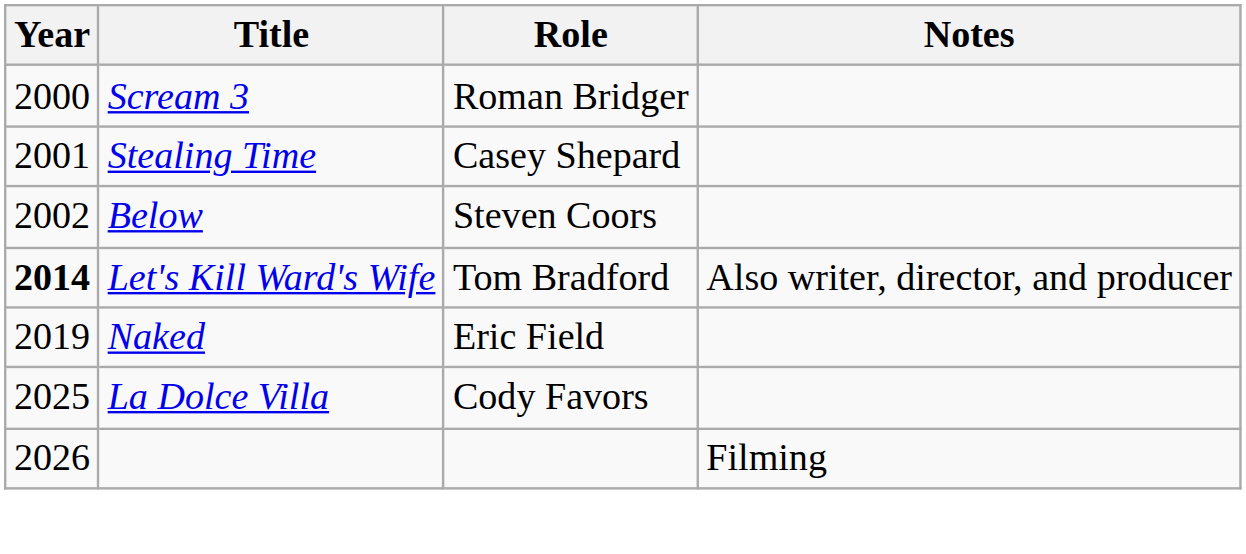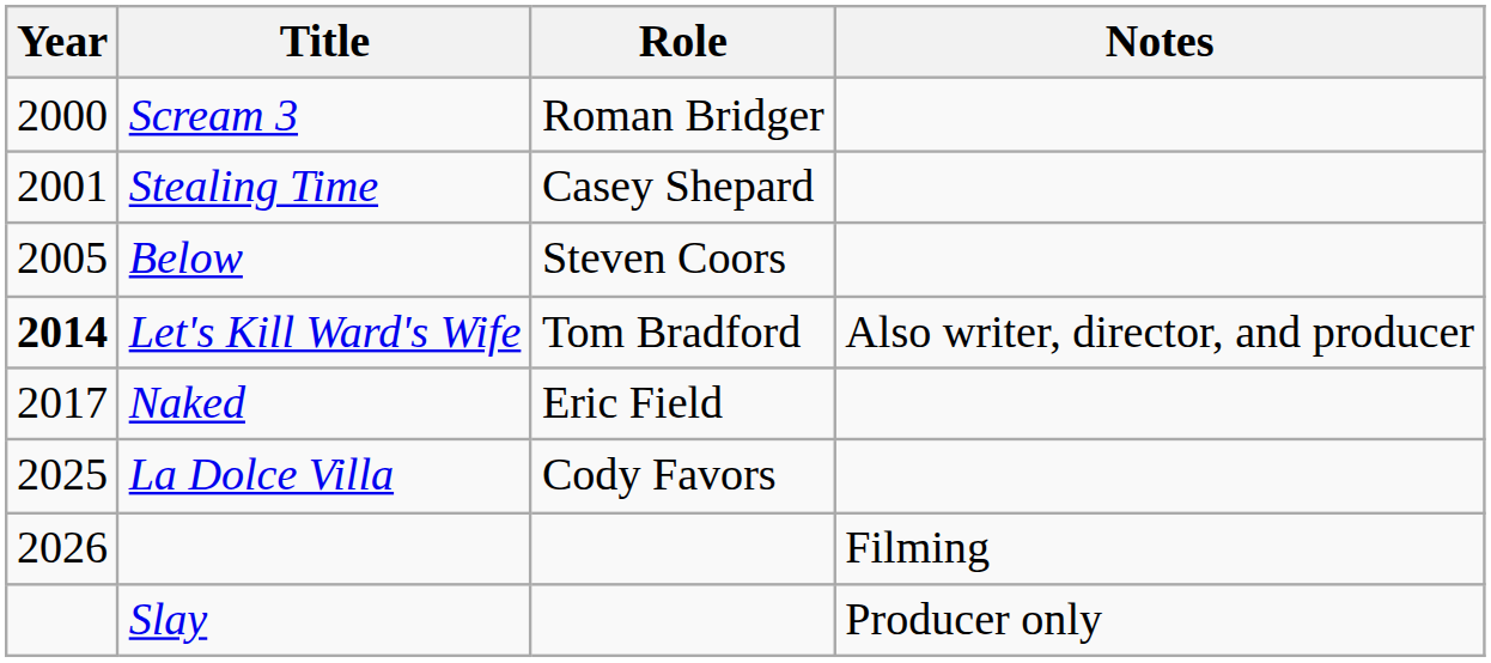Below | Year: 2002 -> 2005
Naked | Year: 2019 -> 2017
+ row: Slay | Producer only
